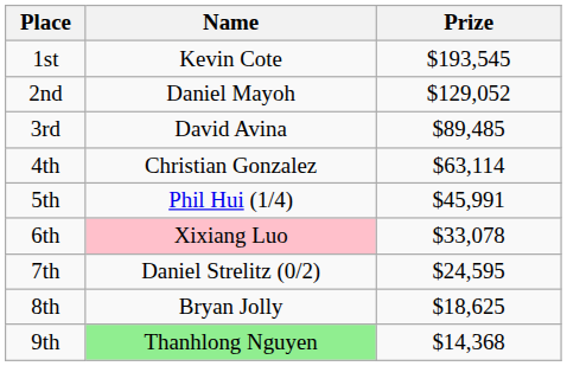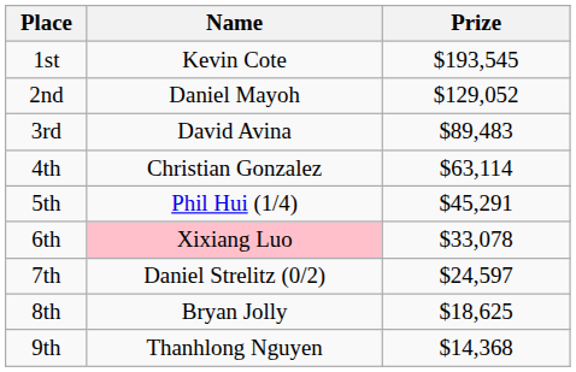3rd | Prize: $89,485 -> $89,483
5th | Prize: $45,991 -> $45,291
7th | Prize: $24,595 -> $24,597
9th | Name: lightgreen background -> no background
